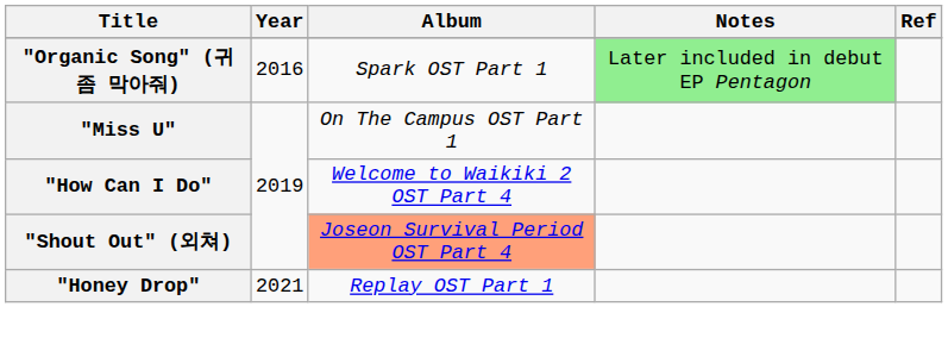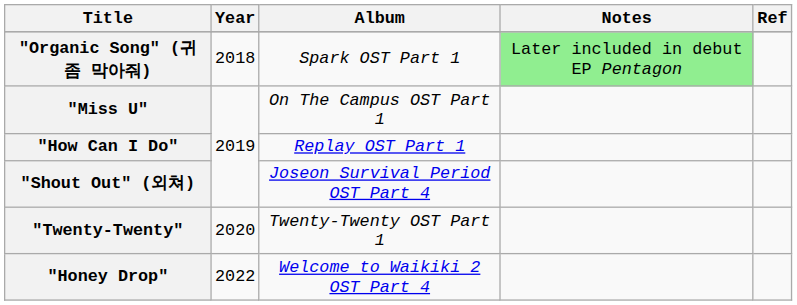"Organic Song" (귀 좀 막아줘) | Year: 2016 -> 2018
"How Can I Do" | Album: Welcome to Waikiki 2 OST Part 4 -> Replay OST Part 1
"Shout Out" (외쳐) | Album: lightsalmon background -> no background
+ row: "Twenty-Twenty" | 2020 | Twenty-Twenty OST Part 1
"Honey Drop" | Year: 2021 -> 2022
"Honey Drop" | Album: Replay OST Part 1 -> Welcome to Waikiki 2 OST Part 4
